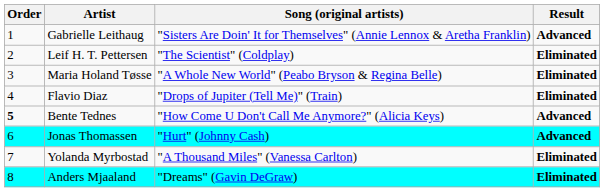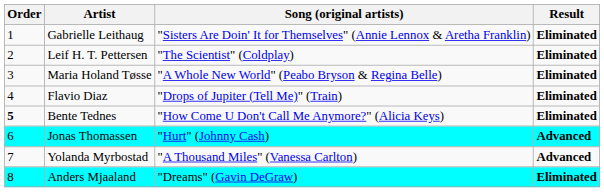Gabrielle Leithaug | Result: Advanced -> Eliminated
Bente Tednes | Result: Advanced -> Eliminated
Yolanda Myrbostad | Result: Eliminated -> Advanced
